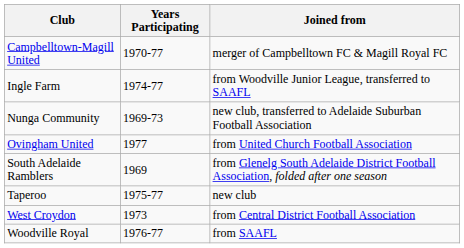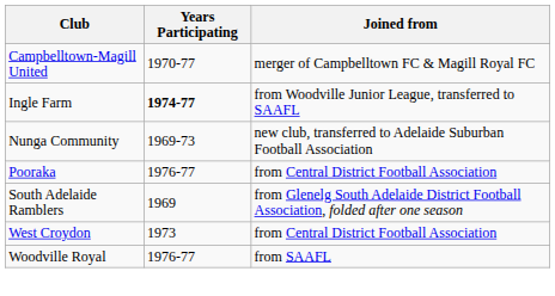Ingle Farm | Years Participating: normal -> bold
- row: Ovingham United | 1977 | from United Church Football Association
+ row: Pooraka | 1976-77 | from Central District Football Association
- row: Taperoo | 1975-77 | new club
